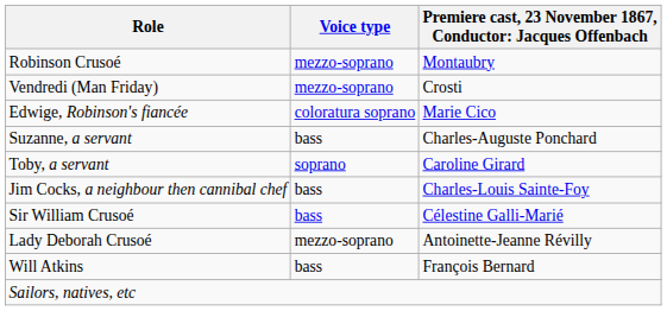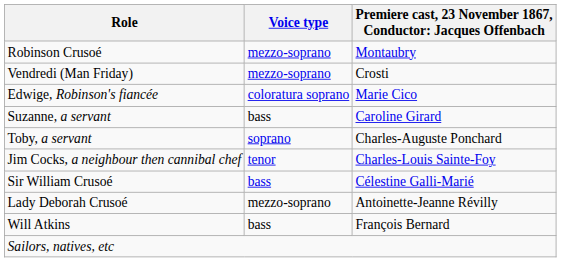Suzanne, a servant | column 3: Charles-Auguste Ponchard -> Caroline Girard
Toby, a servant | column 3: Caroline Girard -> Charles-Auguste Ponchard
Jim Cocks, a neighbour then cannibal chef | Voice type: bass -> tenor
